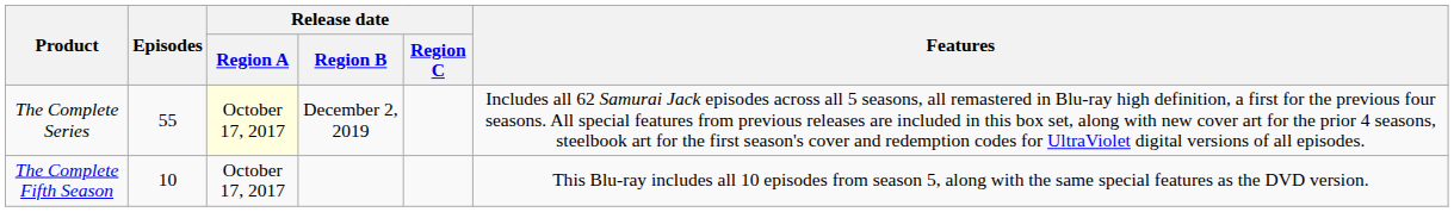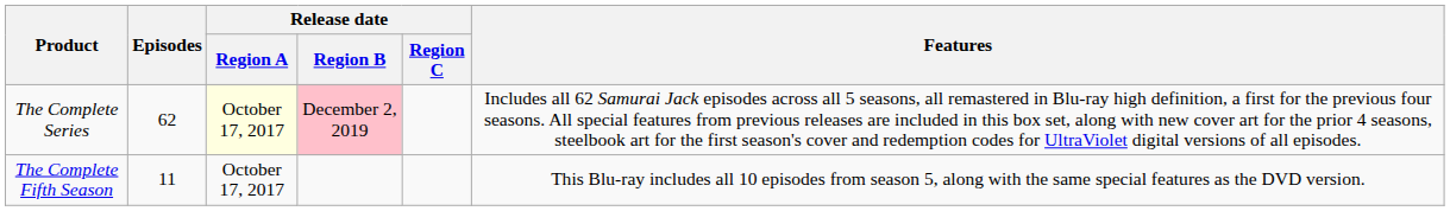The Complete Series | Episodes: 55 -> 62
The Complete Series | Release date / Region B: no background -> pink background
The Complete Fifth Season | Episodes: 10 -> 11
